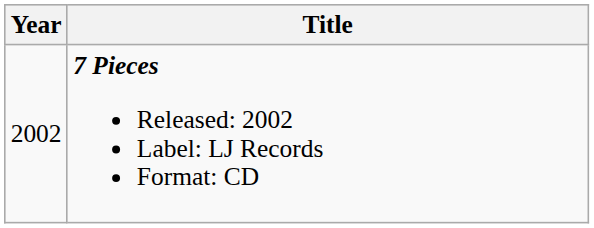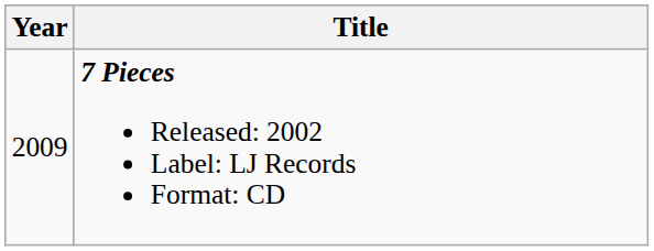7 Pieces Released: 2002 Label: LJ Records Format: CD | Year: 2002 -> 2009
